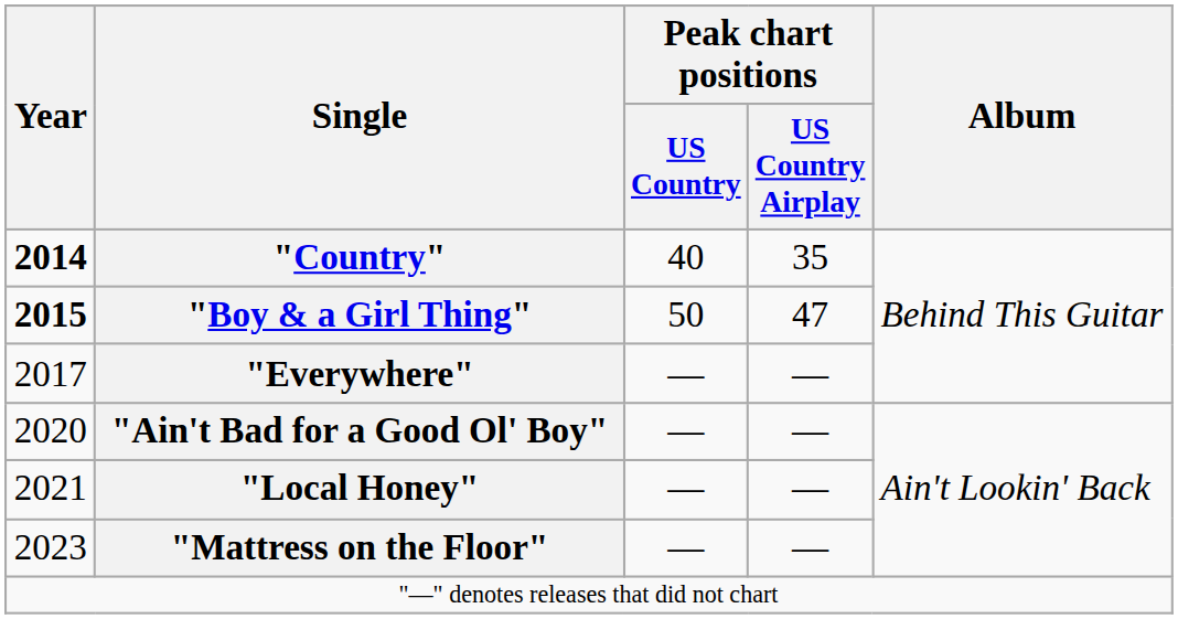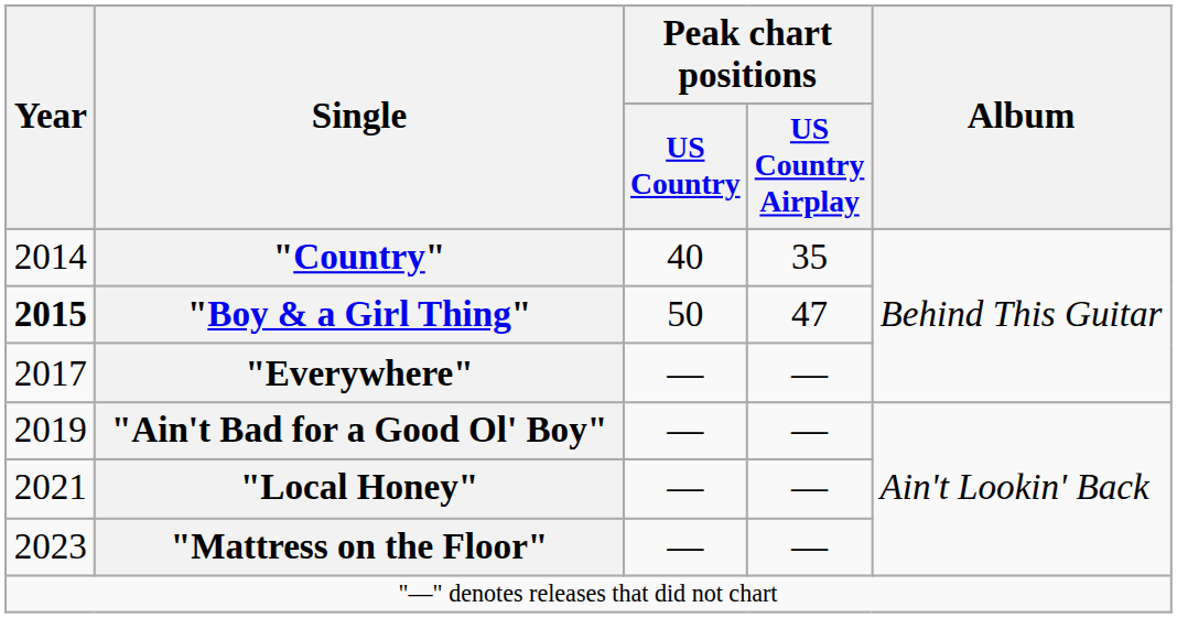"Country" | Year: bold -> normal
"Ain't Bad for a Good Ol' Boy" | Year: 2020 -> 2019
